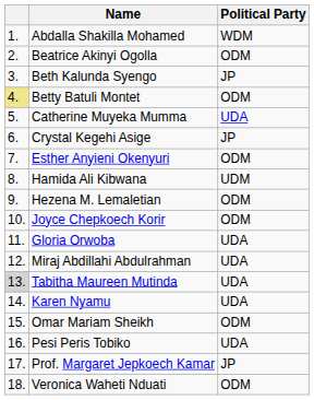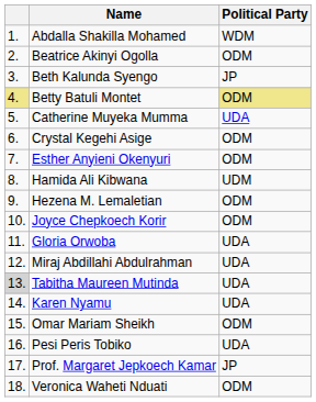Betty Batuli Montet | Political Party: no background -> khaki background
Crystal Kegehi Asige | Political Party: JP -> ODM
